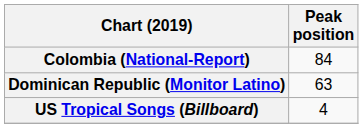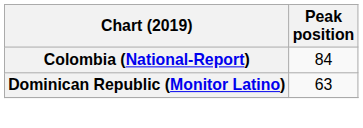- row: US Tropical Songs (Billboard) | 4
